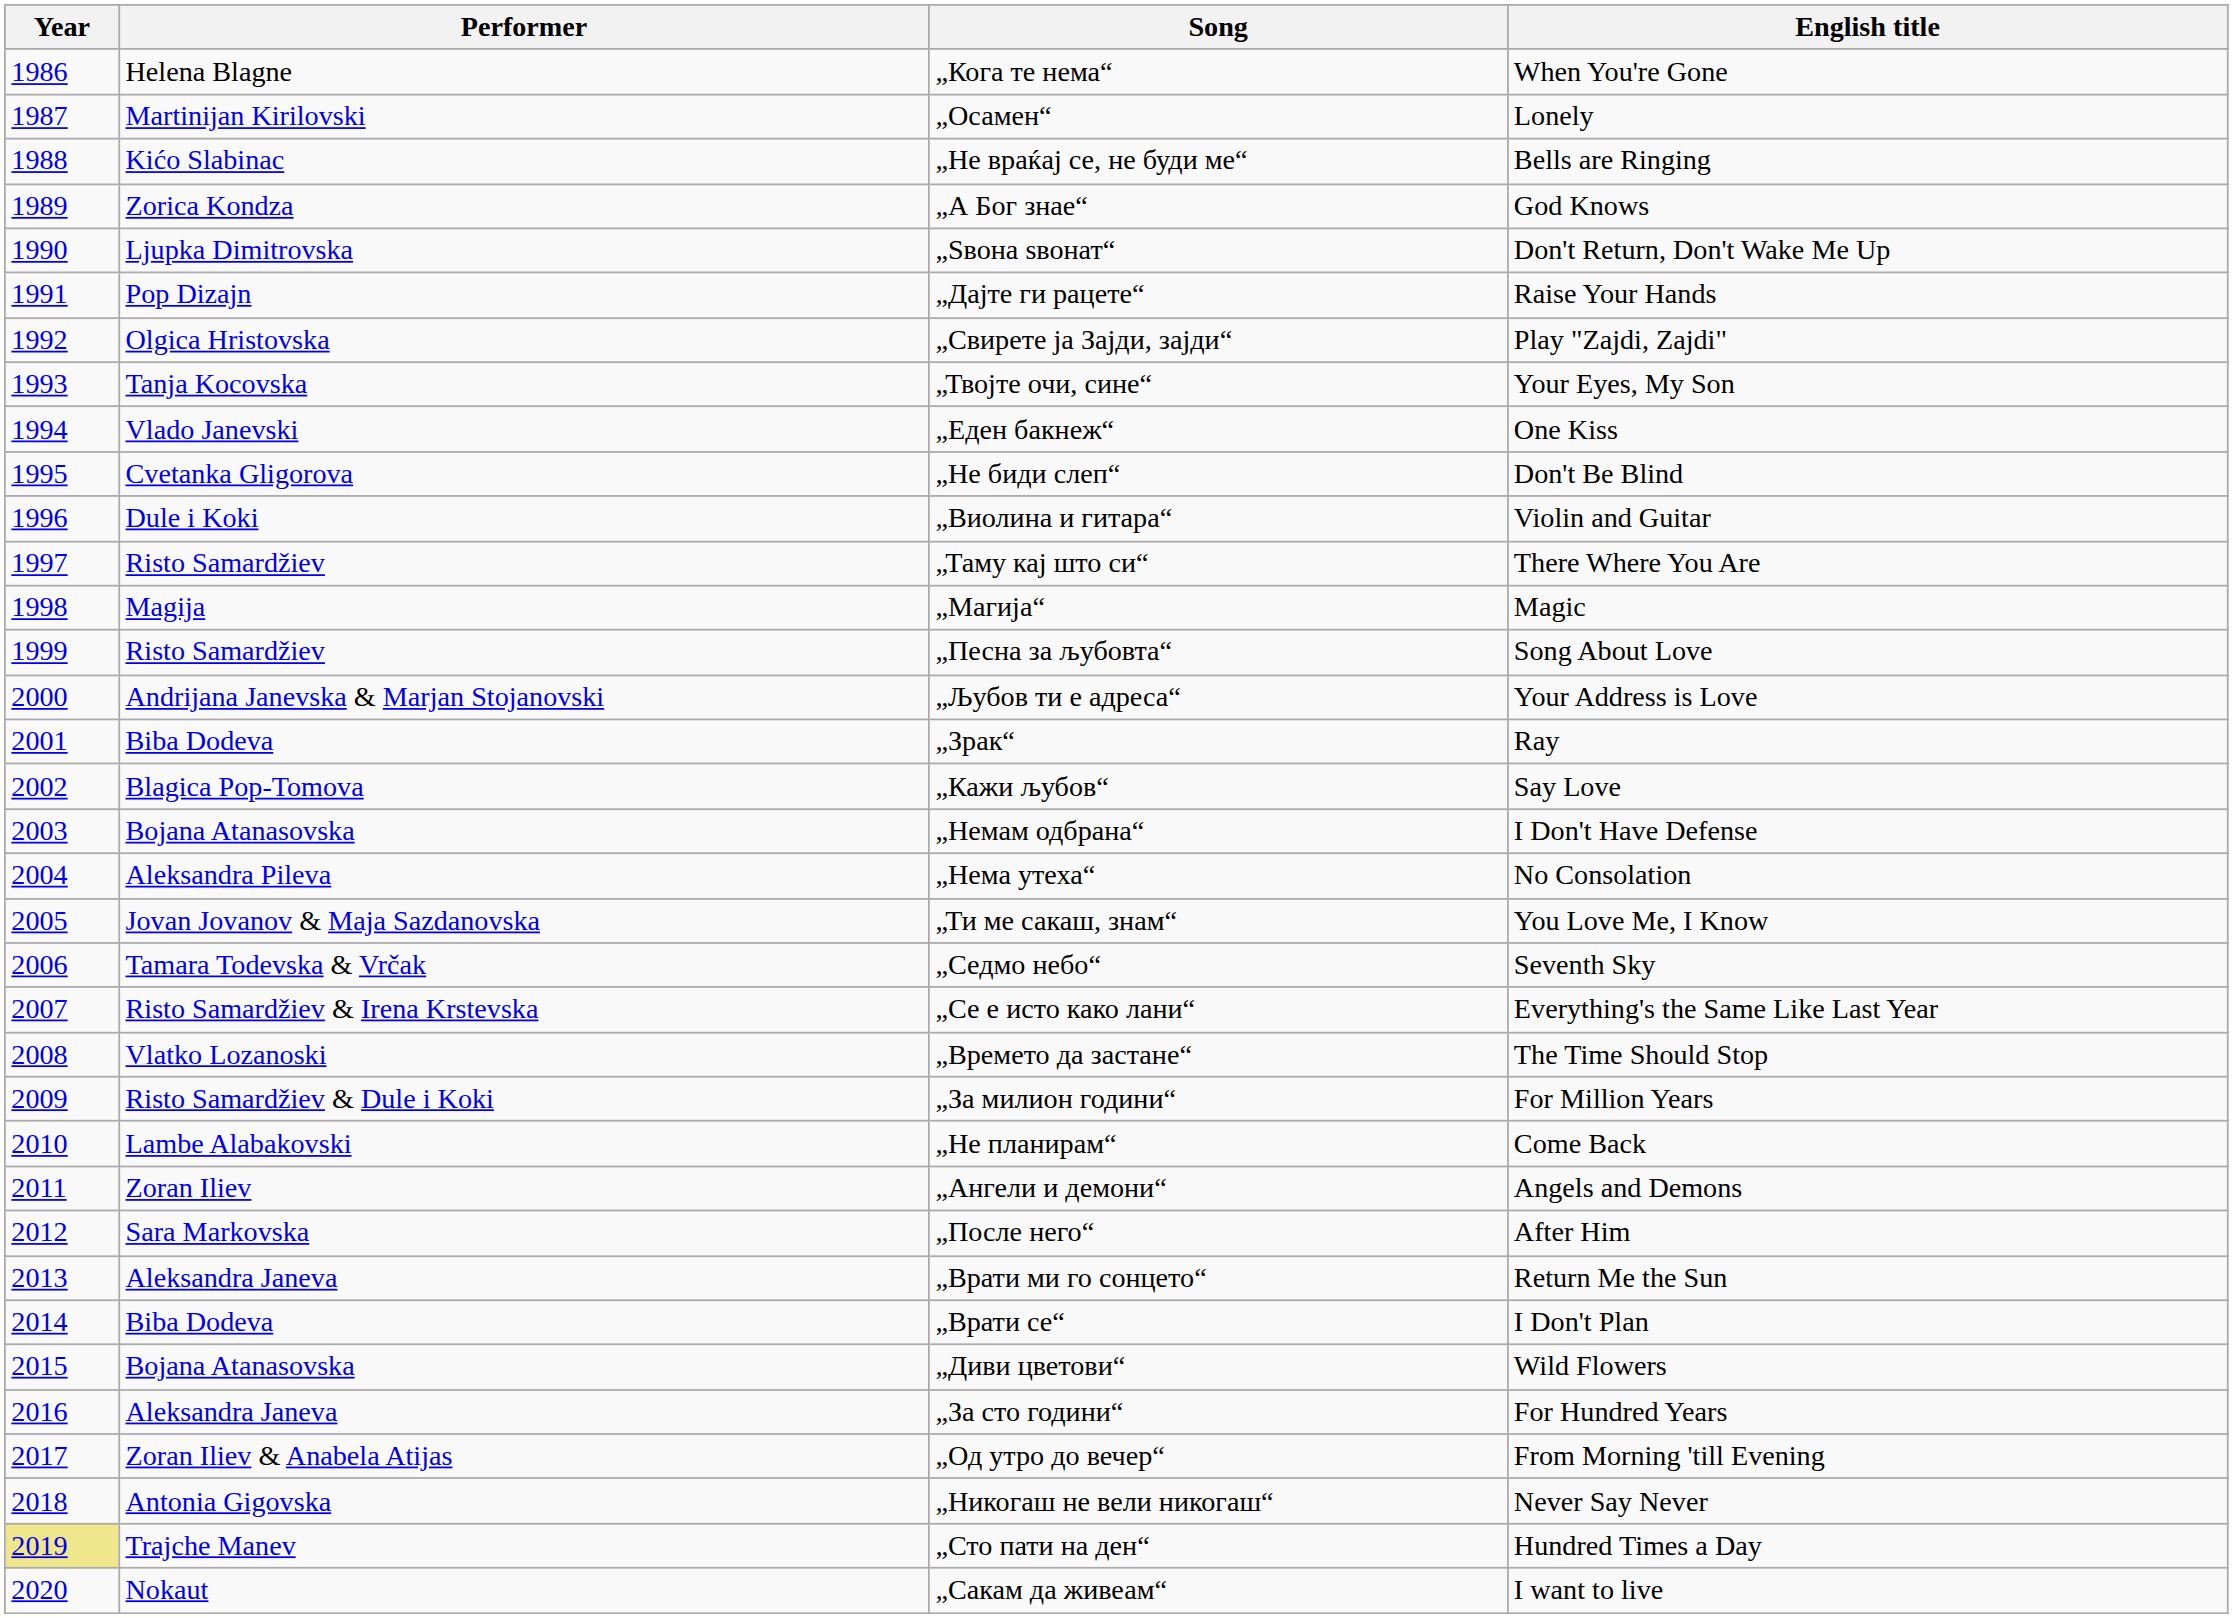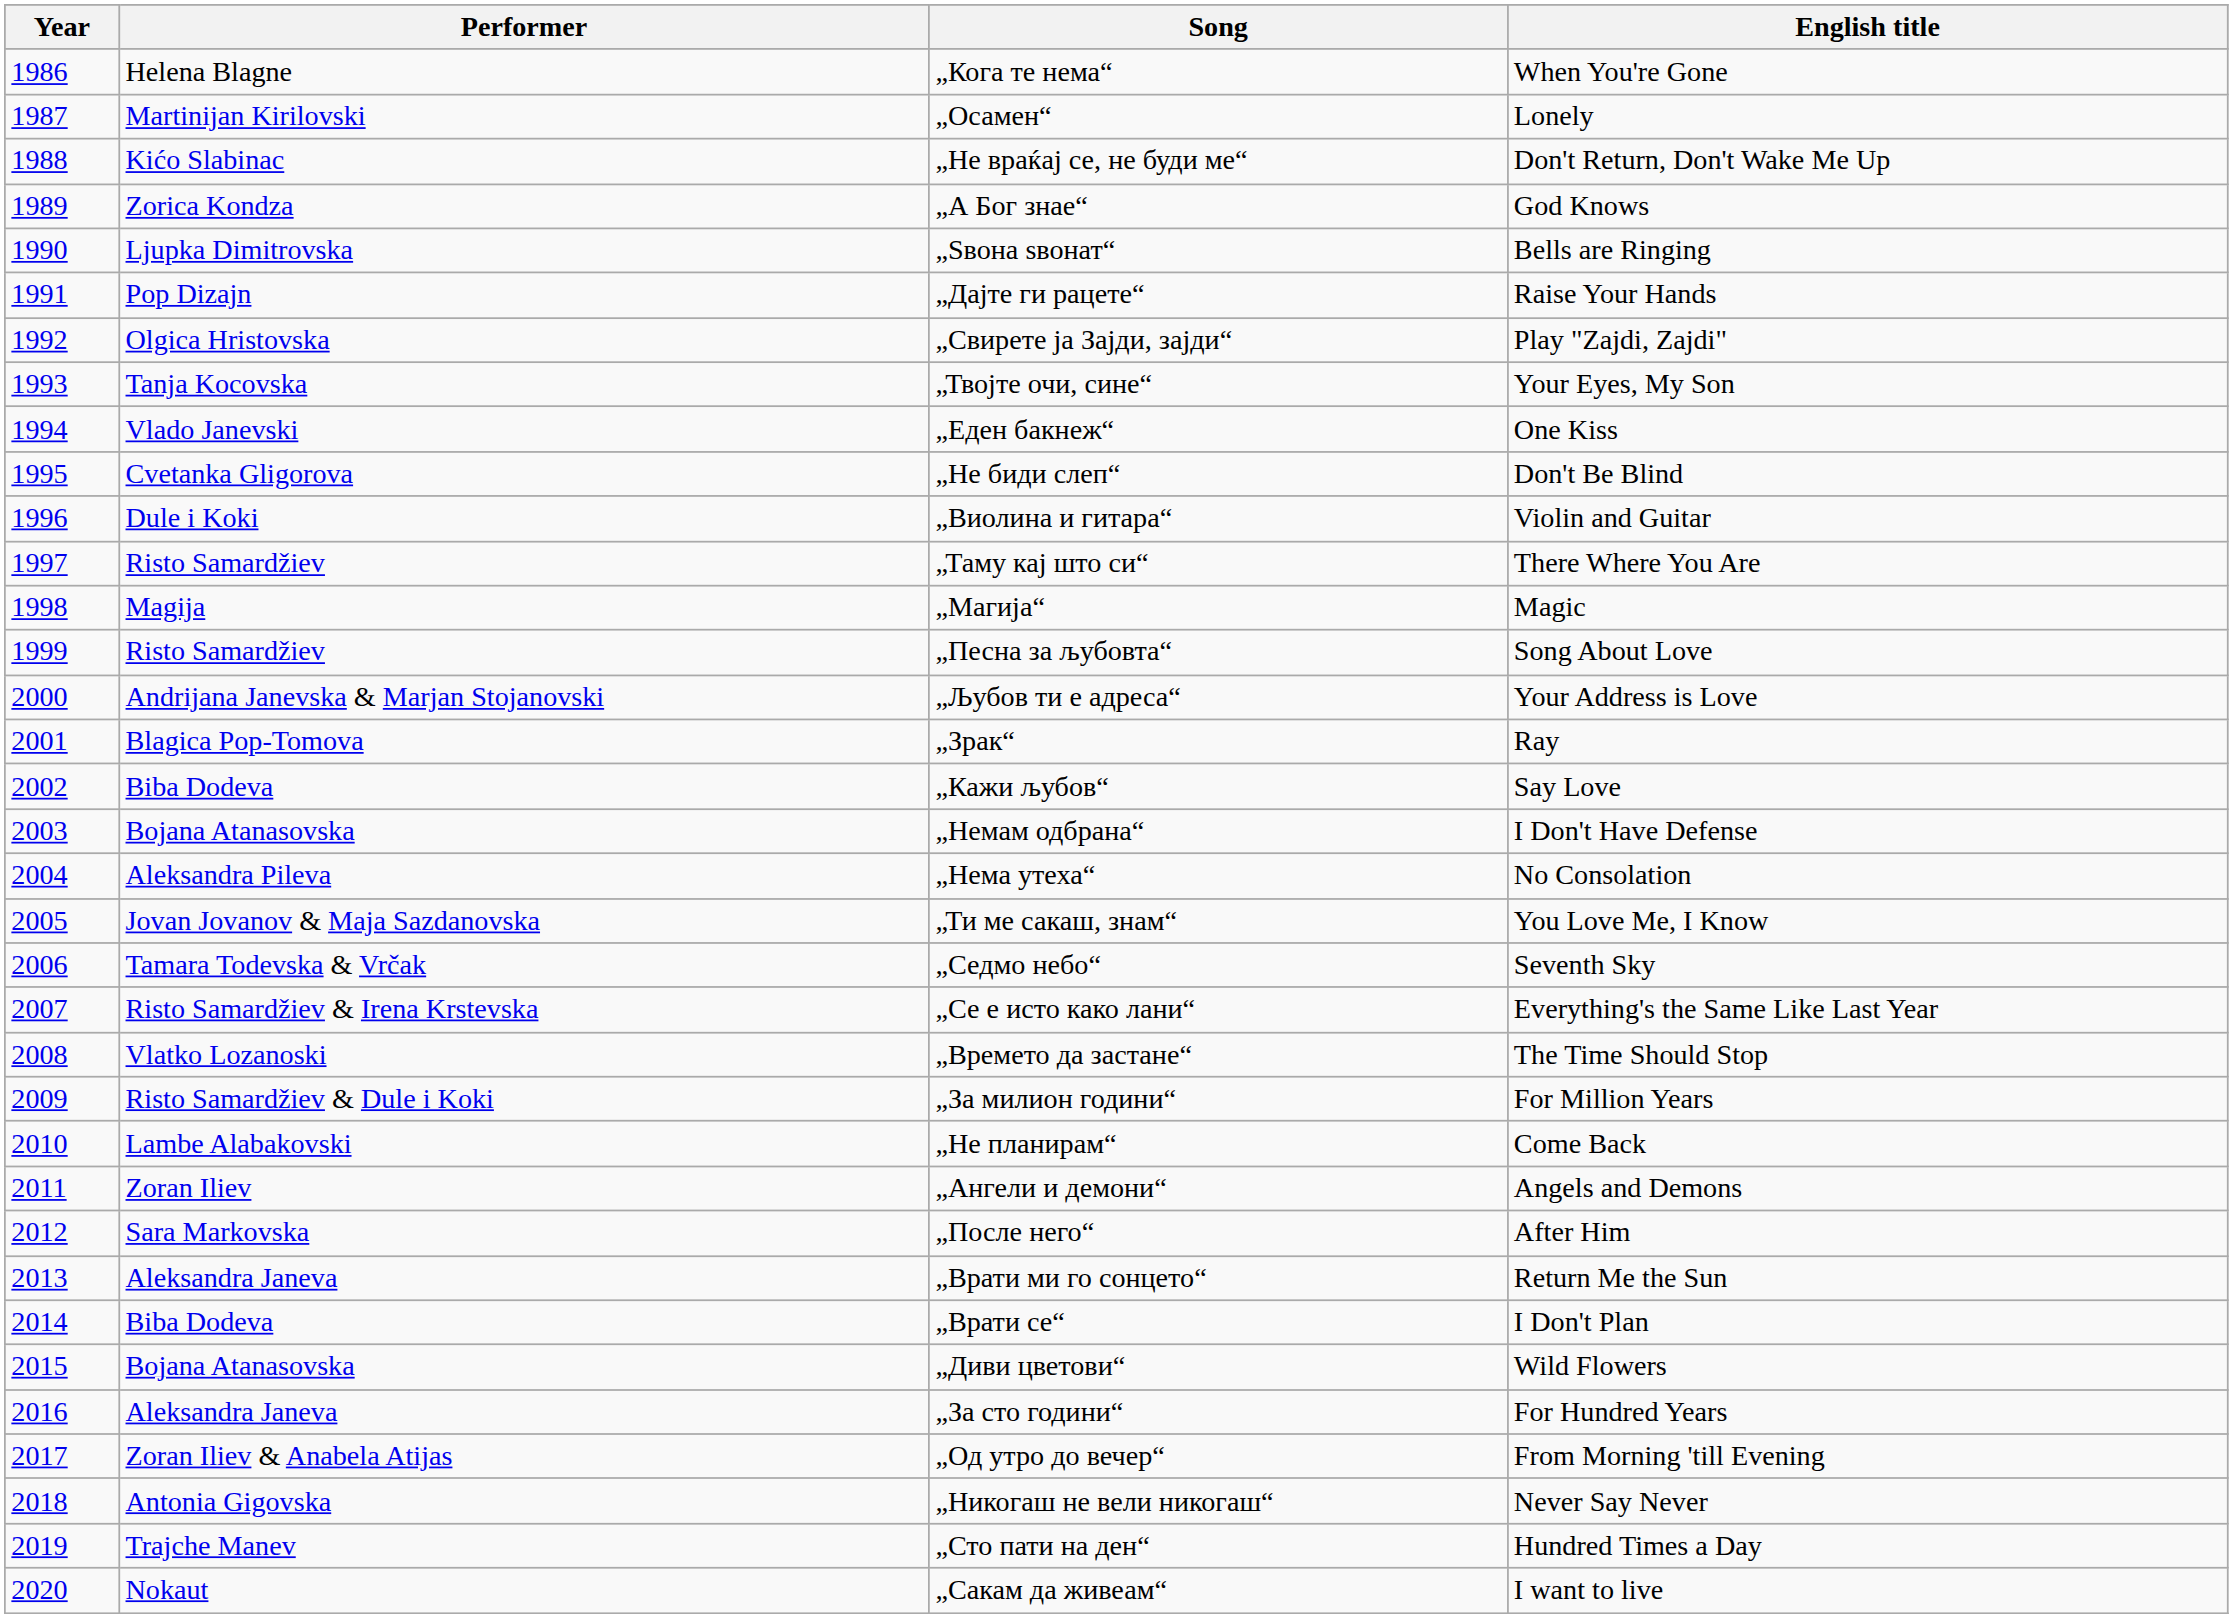„Не враќај се, не буди ме“ | English title: Bells are Ringing -> Don't Return, Don't Wake Me Up
„Ѕвона ѕвонат“ | English title: Don't Return, Don't Wake Me Up -> Bells are Ringing
„Зрак“ | Performer: Biba Dodeva -> Blagica Pop-Tomova
„Кажи љубов“ | Performer: Blagica Pop-Tomova -> Biba Dodeva
„Сто пати на ден“ | Year: khaki background -> no background
